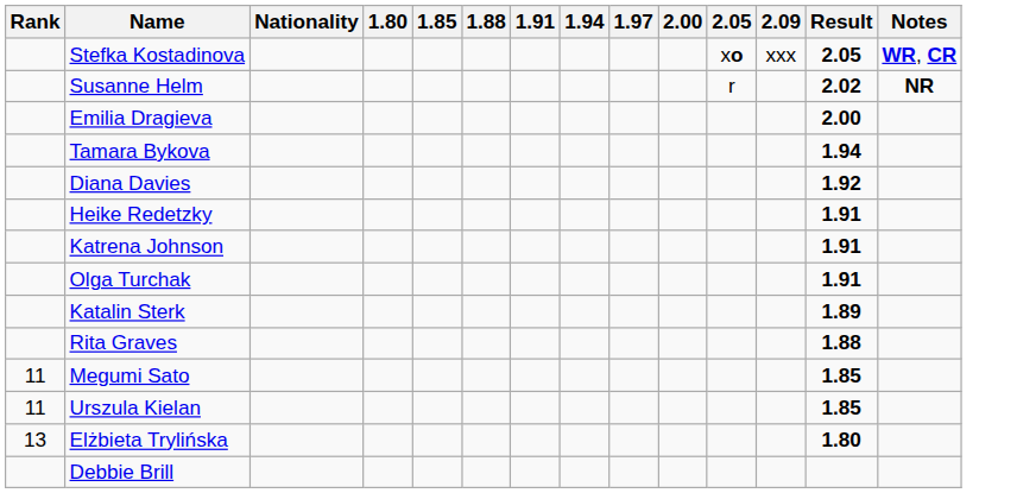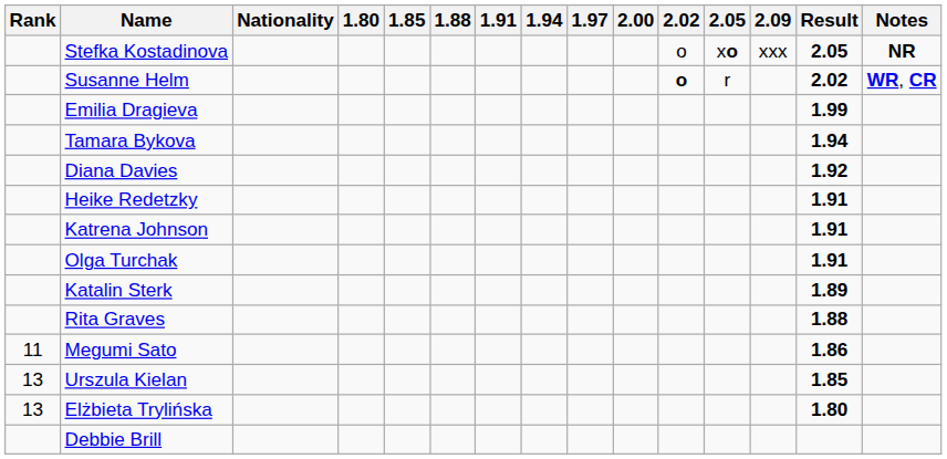+ column: 2.02 | o | o
Stefka Kostadinova | Notes: WR, CR -> NR
Susanne Helm | Notes: NR -> WR, CR
Emilia Dragieva | Result: 2.00 -> 1.99
Megumi Sato | Result: 1.85 -> 1.86
Urszula Kielan | Rank: 11 -> 13
